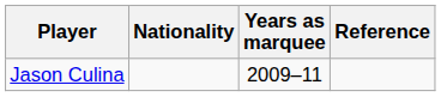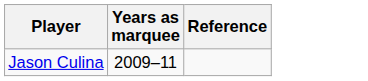- column: Nationality
